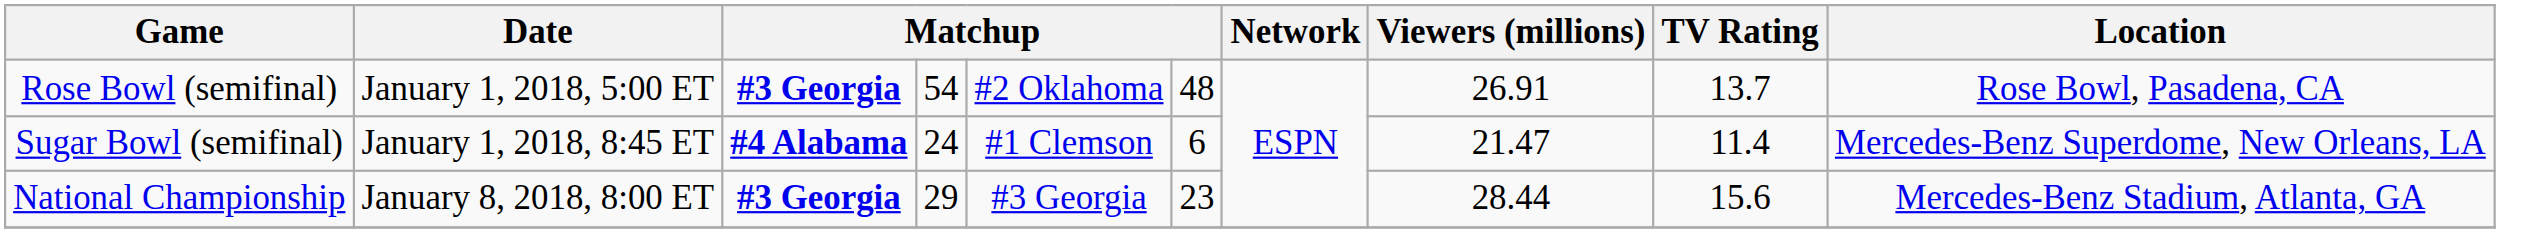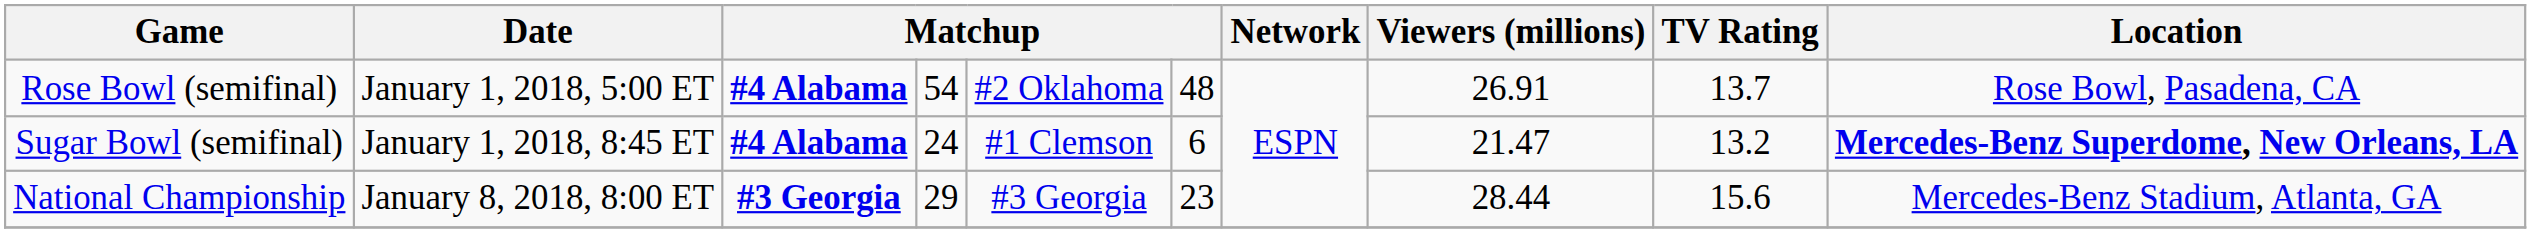Rose Bowl (semifinal) | column 3: #3 Georgia -> #4 Alabama
Sugar Bowl (semifinal) | TV Rating: 11.4 -> 13.2
Sugar Bowl (semifinal) | Location: normal -> bold
